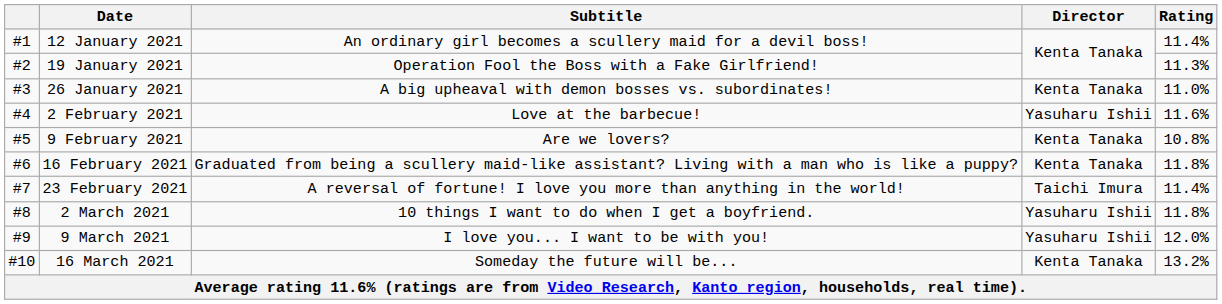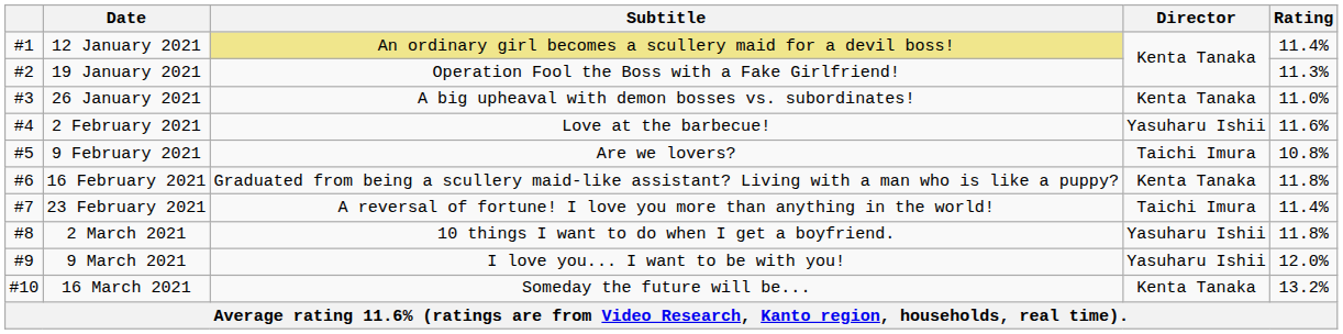12 January 2021 | Subtitle: no background -> khaki background
9 February 2021 | Director: Kenta Tanaka -> Taichi Imura
